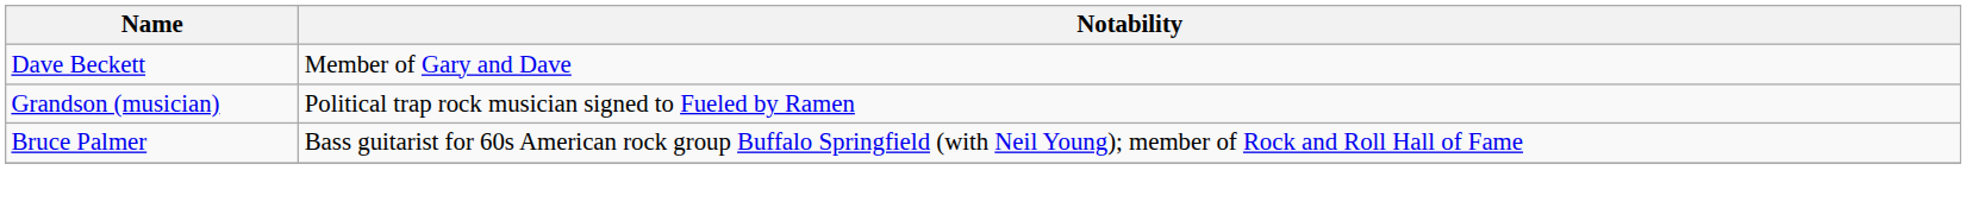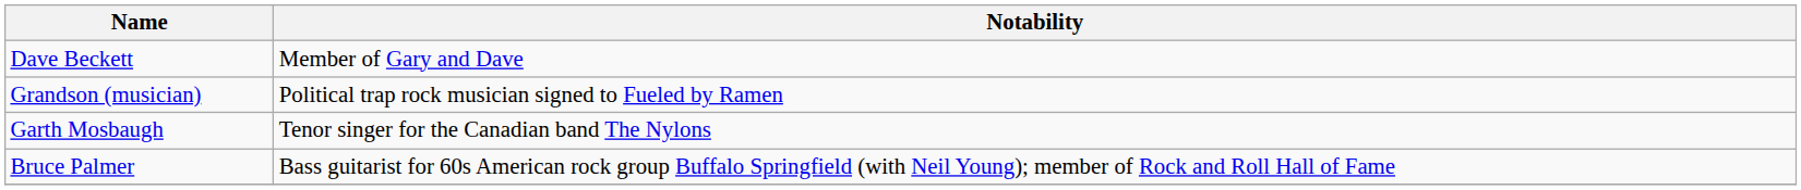+ row: Garth Mosbaugh | Tenor singer for the Canadian band The Nylons
